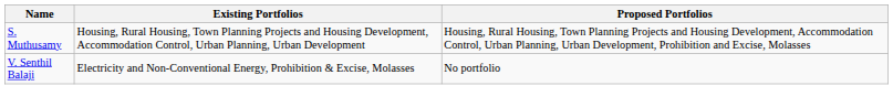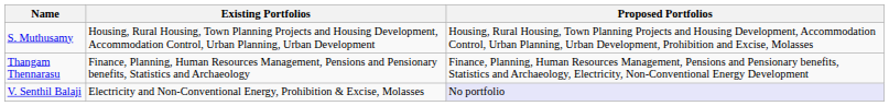+ row: Thangam Thennarasu | Finance, Planning, Human Resources Management, Pensions and Pensionary benefits, Statistics and Archaeology | Finance, Planning, Human Resources Management, Pensions and Pensionary benefits, Statistics and Archaeology, Electricity, Non-Conventional Energy Development
V. Senthil Balaji | Proposed Portfolios: no background -> lavender background
